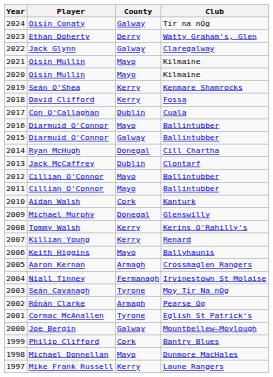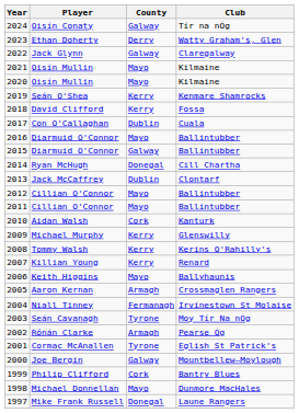2009 | County: Donegal -> Kerry
1997 | County: Kerry -> Donegal
